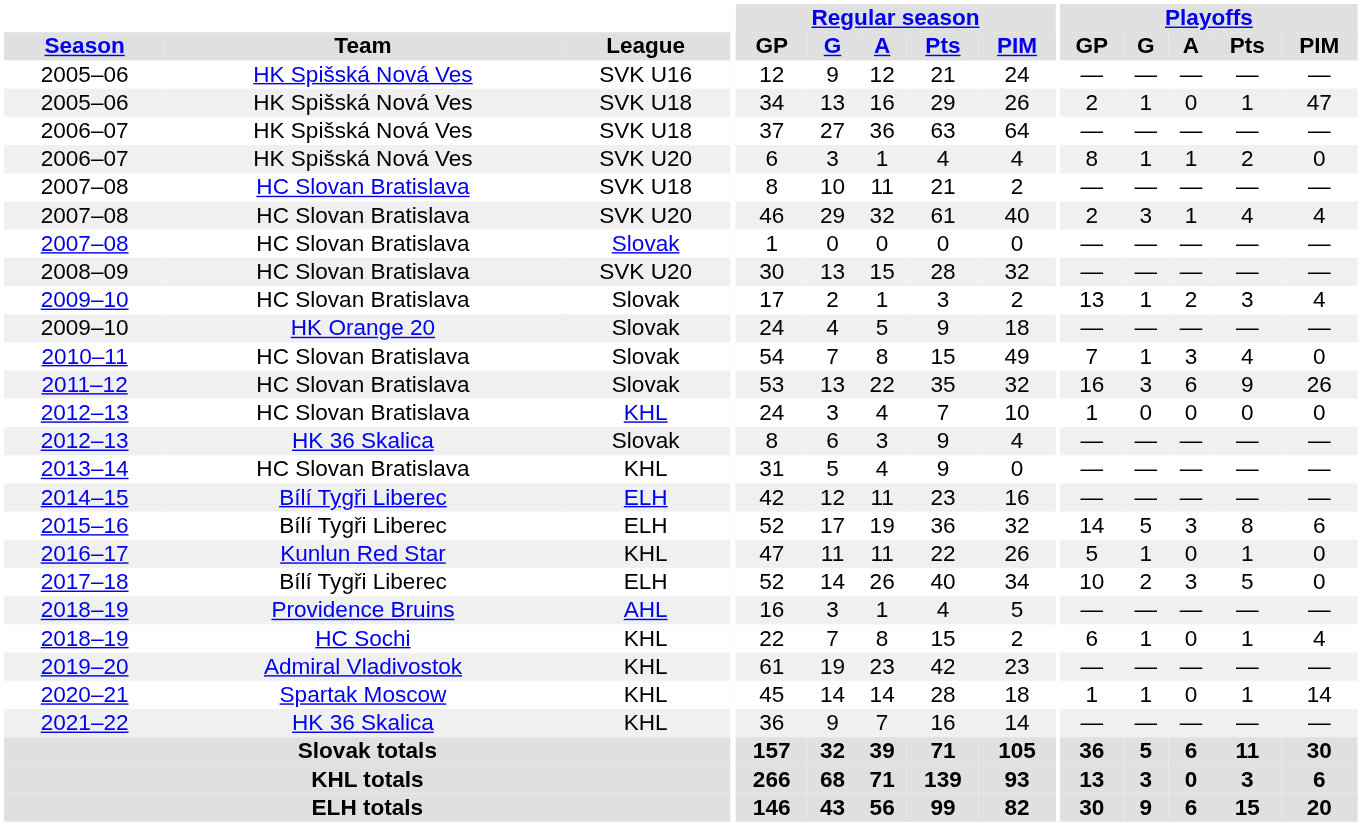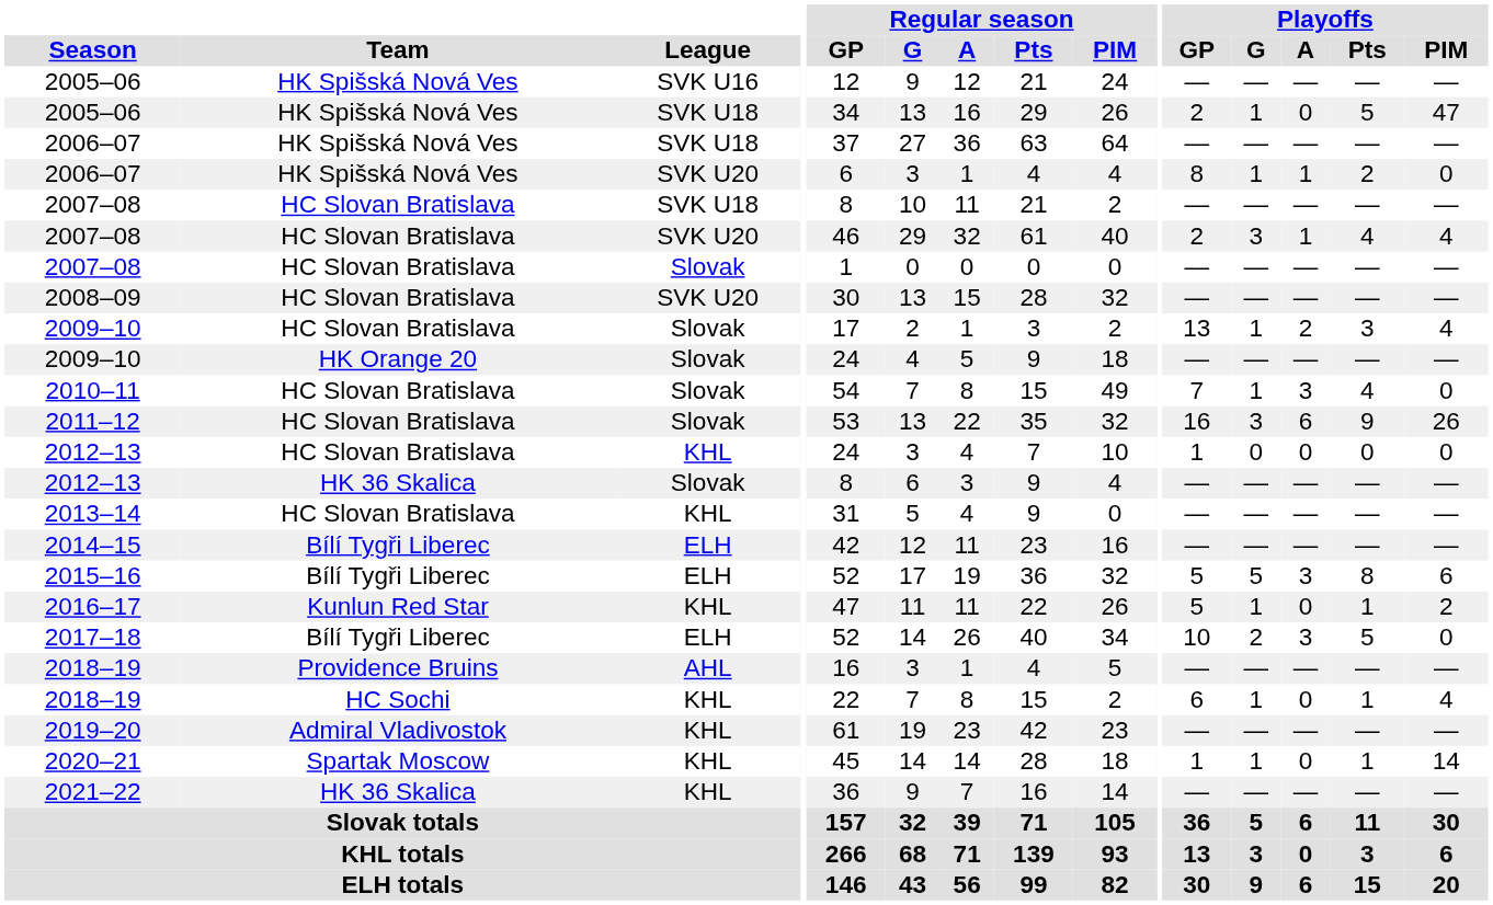2005–06 / SVK U18 | Playoffs / Pts: 1 -> 5
2015–16 | Playoffs / GP: 14 -> 5
2016–17 | Playoffs / PIM: 0 -> 2
